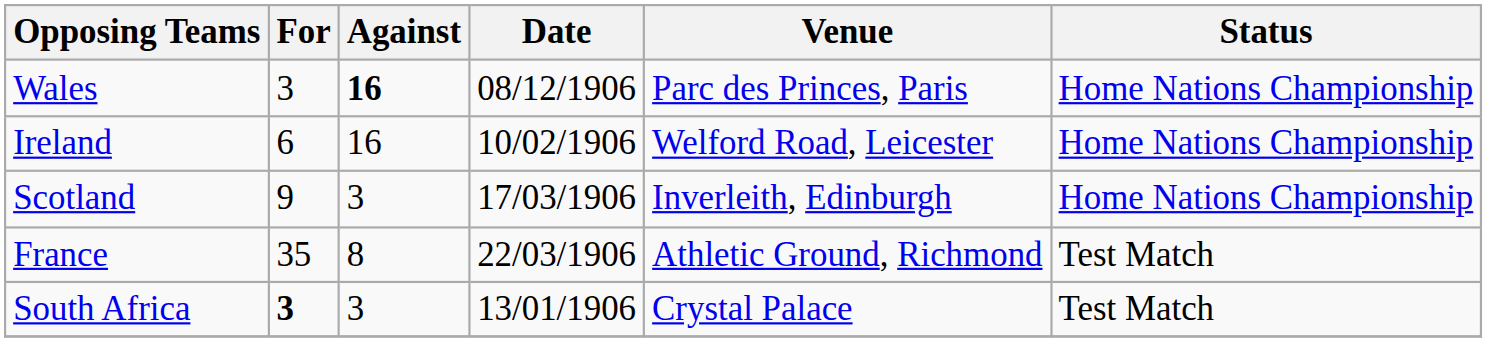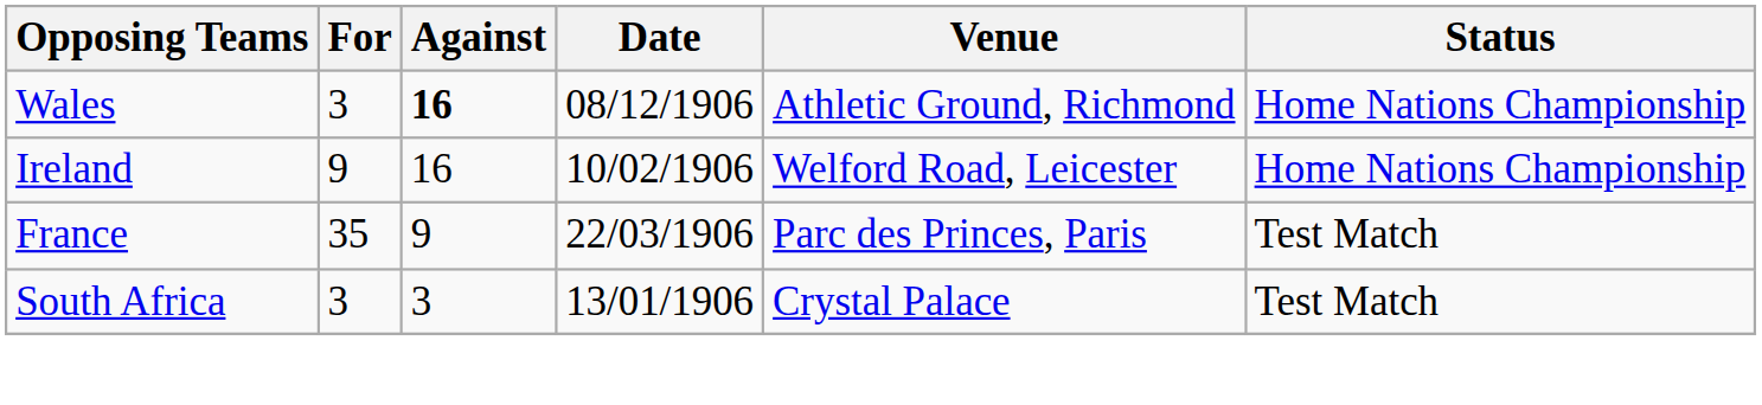Wales | Venue: Parc des Princes, Paris -> Athletic Ground, Richmond
Ireland | For: 6 -> 9
- row: Scotland | 9 | 3 | 17/03/1906 | Inverleith, Edinburgh | Home Nations Championship
France | Against: 8 -> 9
France | Venue: Athletic Ground, Richmond -> Parc des Princes, Paris
South Africa | For: bold -> normal
